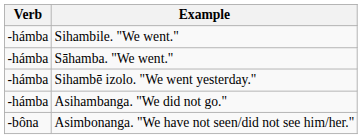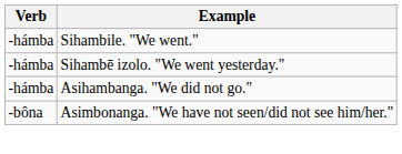- row: -hámba | Sāhamba. "We went."
